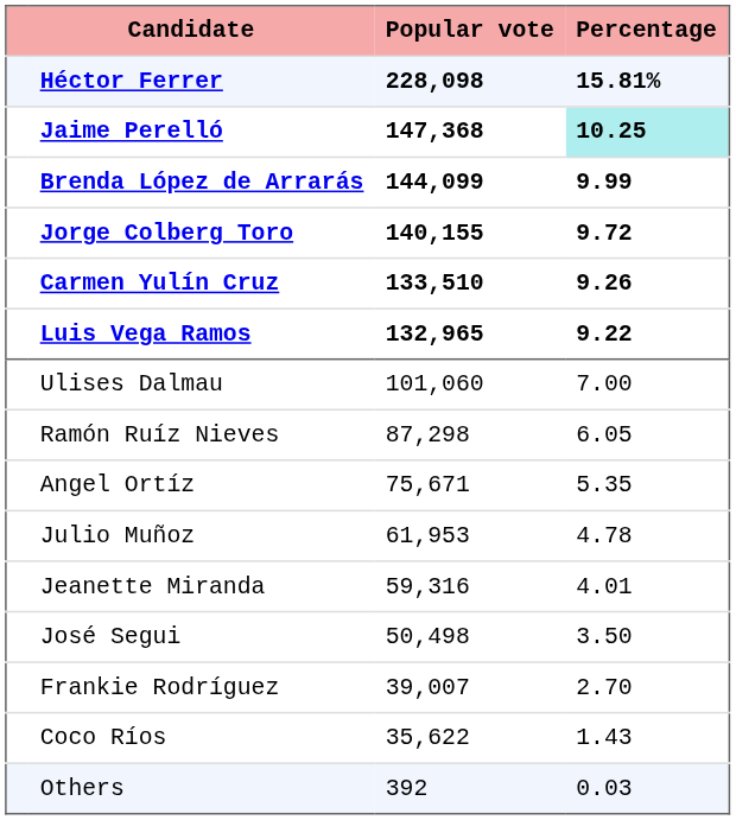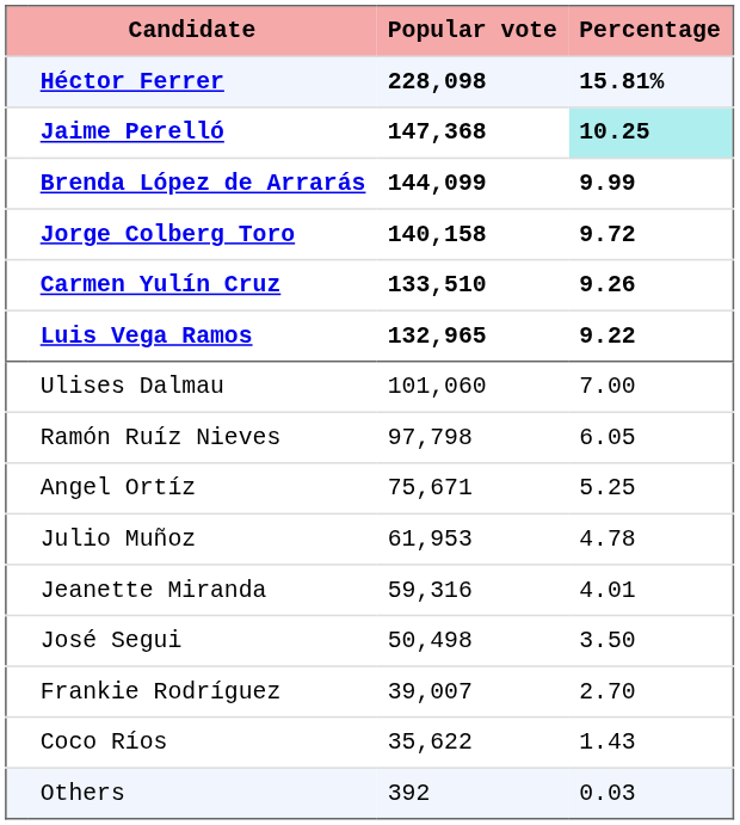Jorge Colberg Toro | Popular vote: 140,155 -> 140,158
Ramón Ruíz Nieves | Popular vote: 87,298 -> 97,798
Angel Ortíz | Percentage: 5.35 -> 5.25
